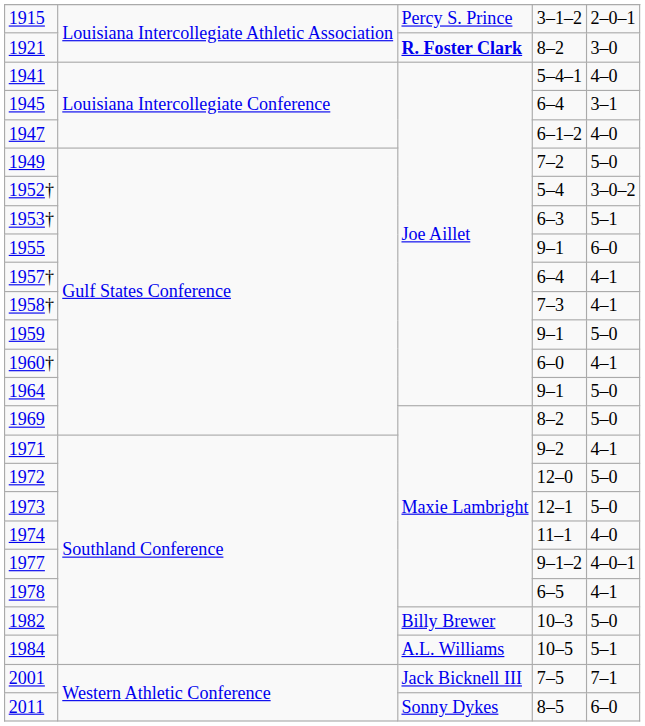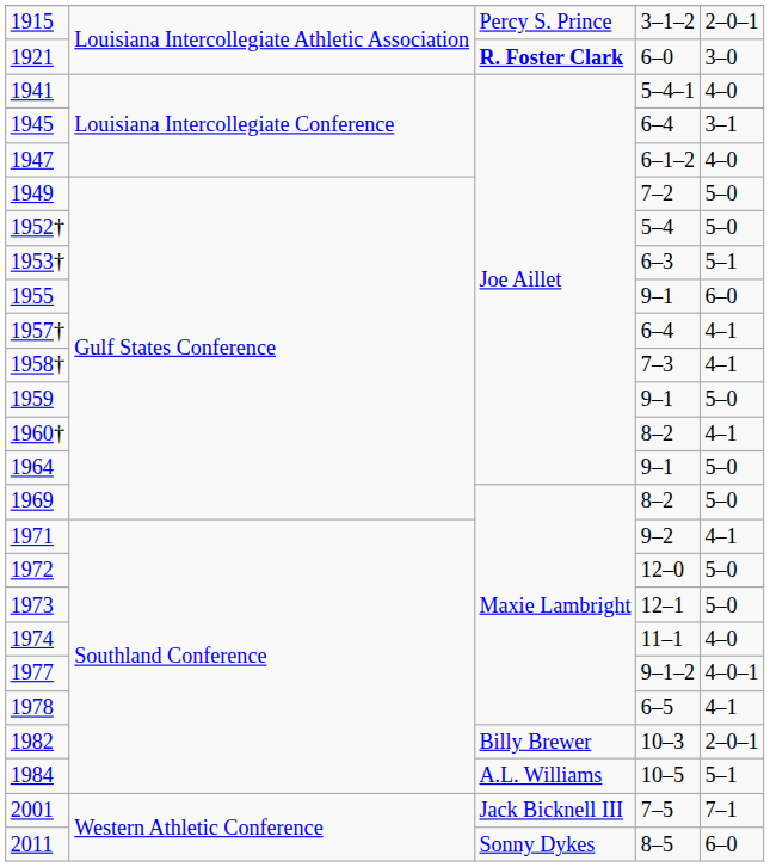1921 | column 4: 8–2 -> 6–0
1952† | column 5: 3–0–2 -> 5–0
1960† | column 4: 6–0 -> 8–2
1982 | column 5: 5–0 -> 2–0–1
